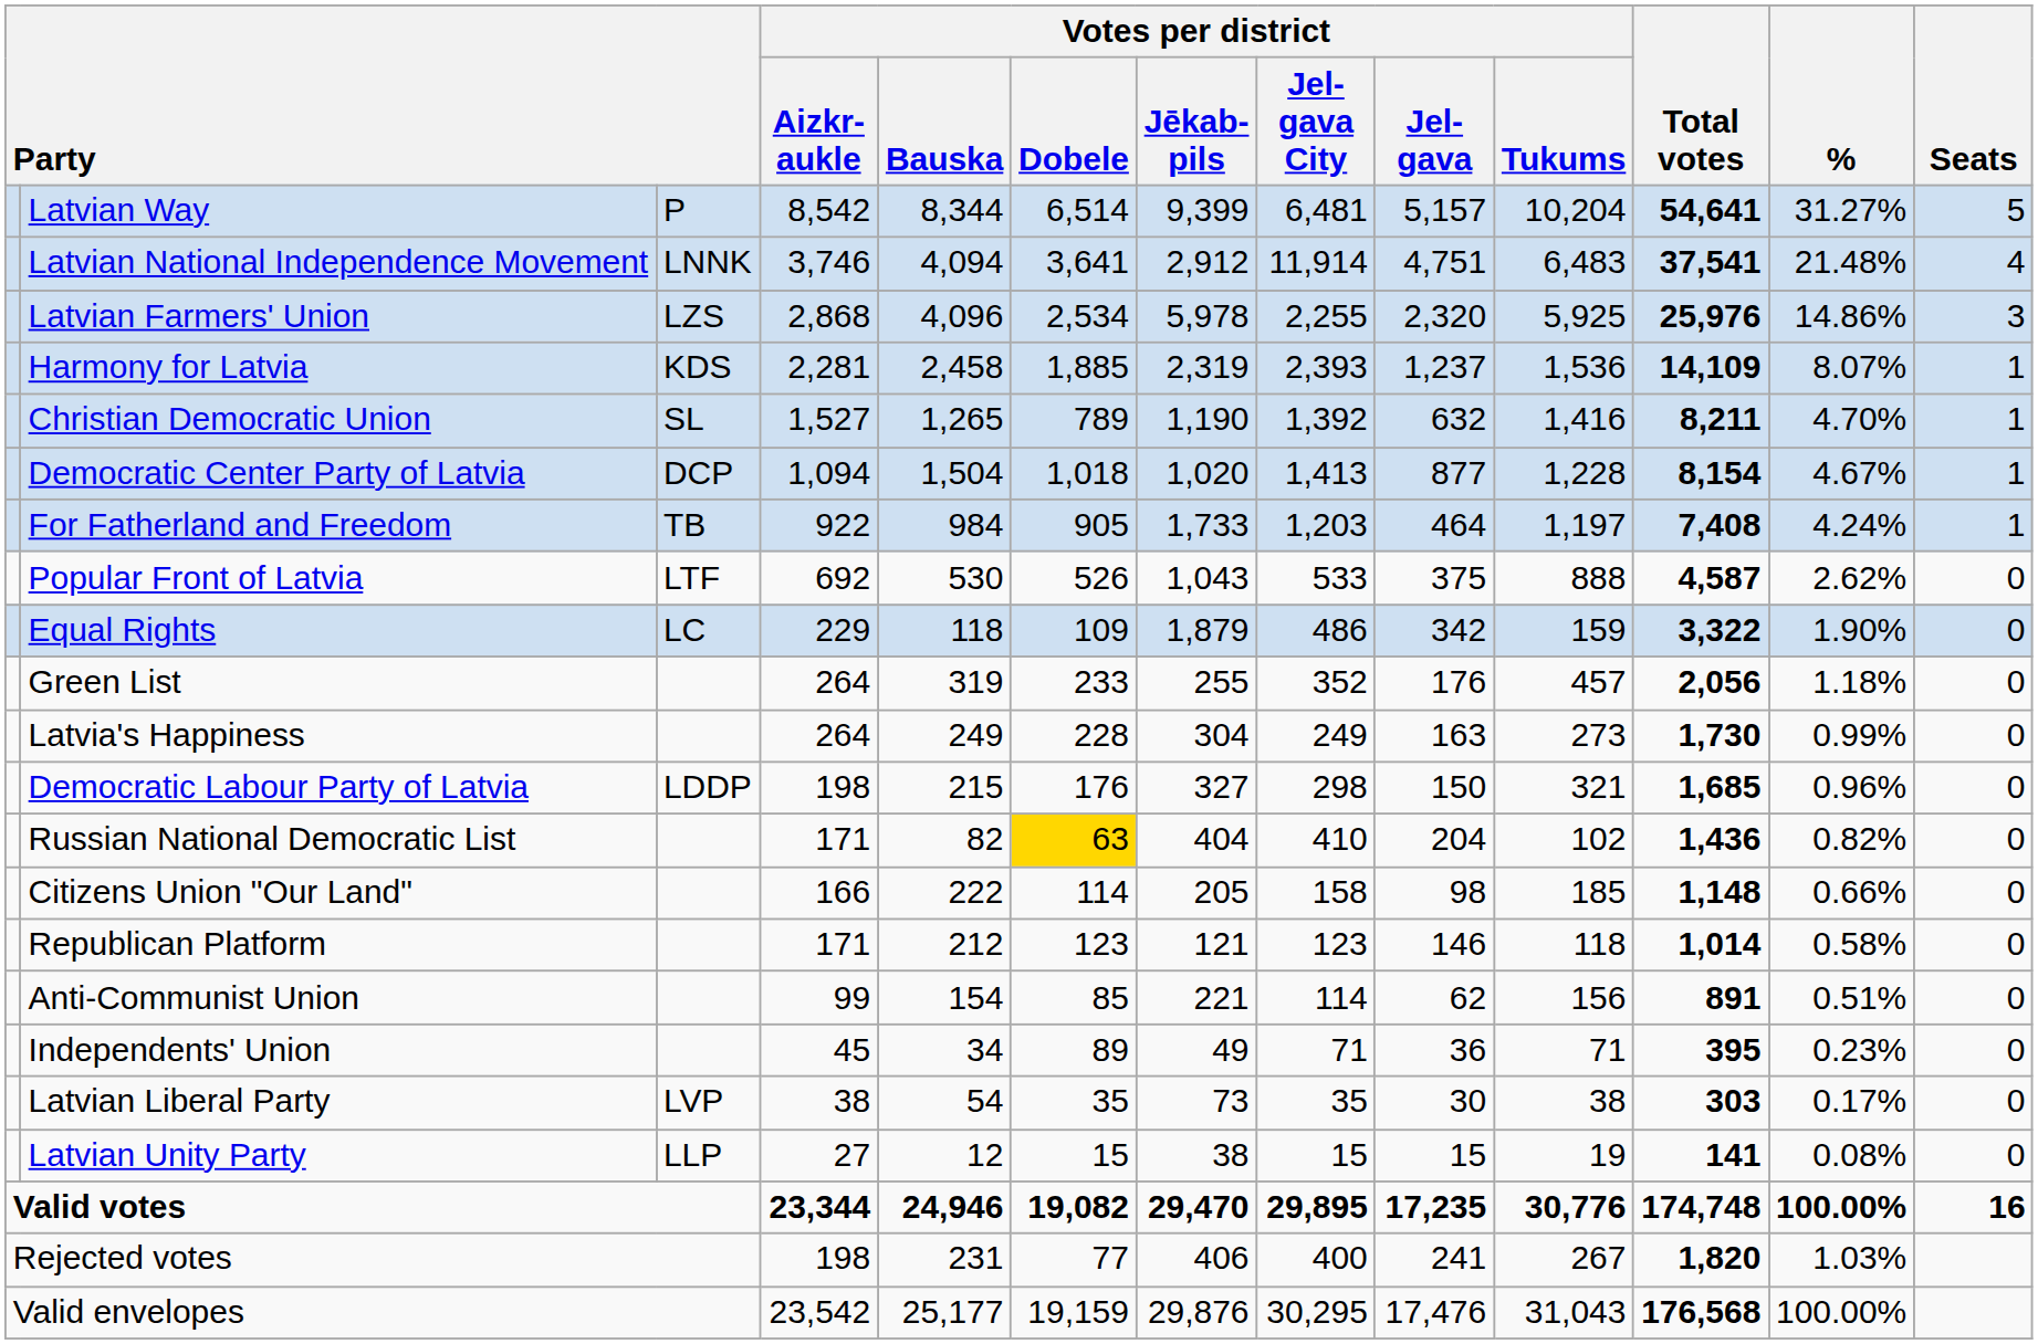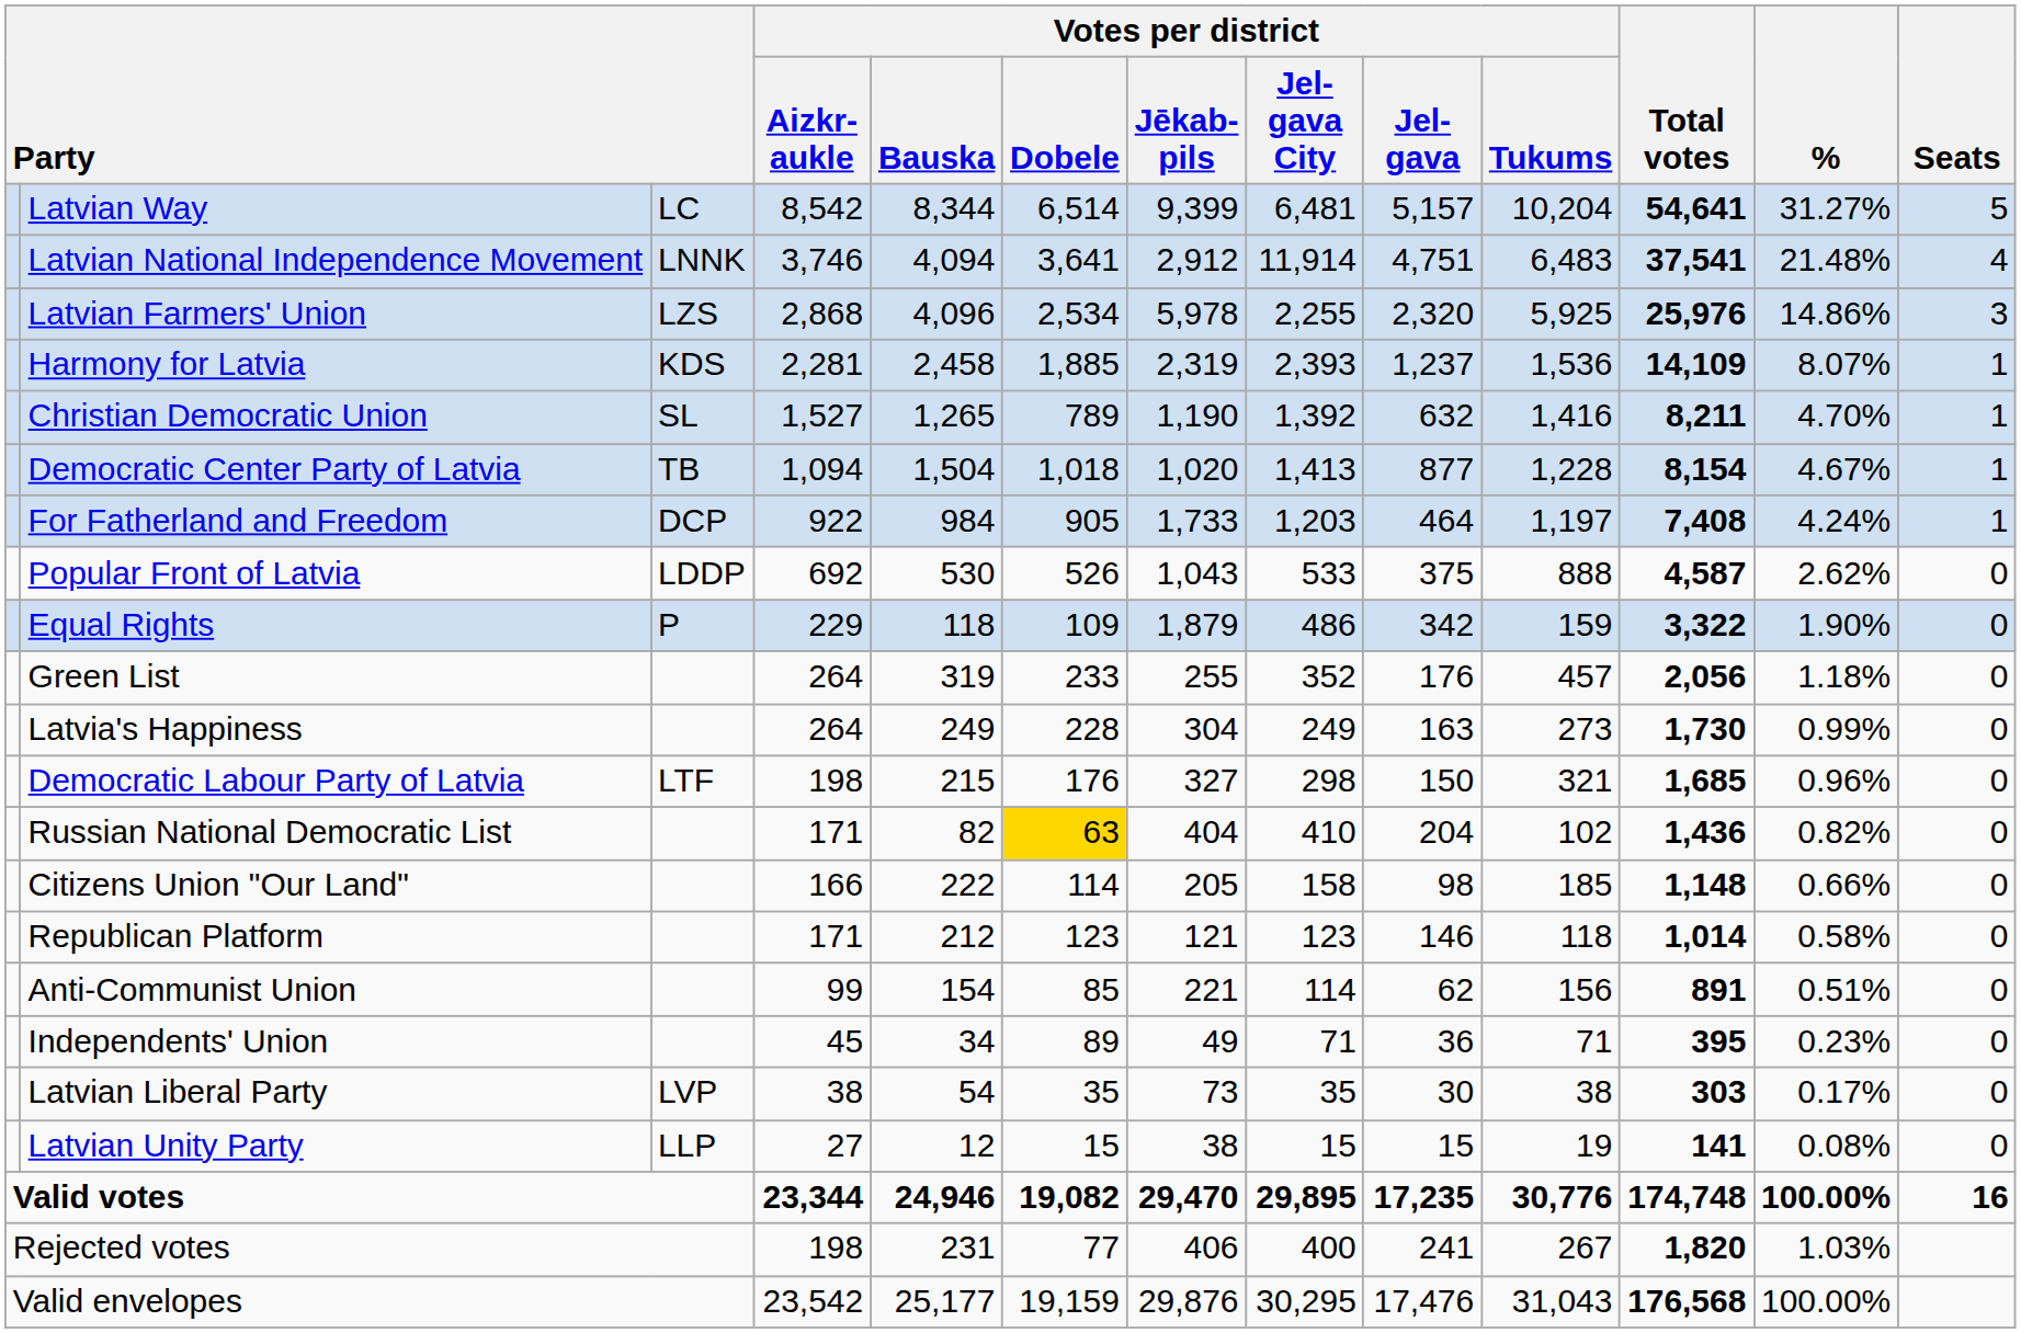Latvian Way | column 3: Р -> LC
Democratic Center Party of Latvia | column 3: DCP -> TB
For Fatherland and Freedom | column 3: TB -> DCP
Popular Front of Latvia | column 3: LTF -> LDDP
Equal Rights | column 3: LC -> Р
Democratic Labour Party of Latvia | column 3: LDDP -> LTF
